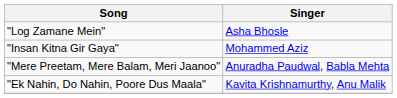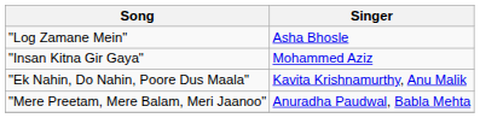rows swapped: "Mere Preetam, Mere Balam, Meri Jaanoo" <-> "Ek Nahin, Do Nahin, Poore Dus Maala"
